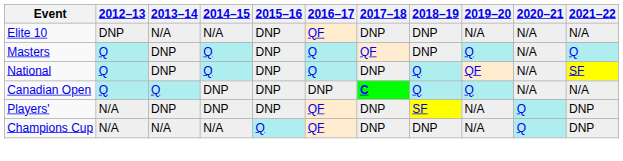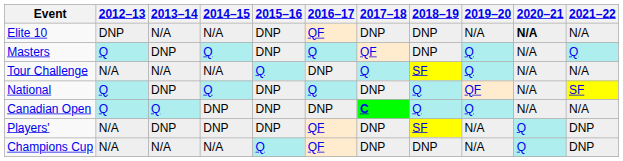Elite 10 | 2020–21: normal -> bold
+ row: Tour Challenge | N/A | N/A | N/A | Q | DNP | Q | SF | Q | N/A | N/A
